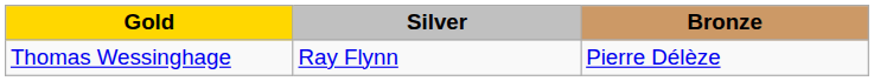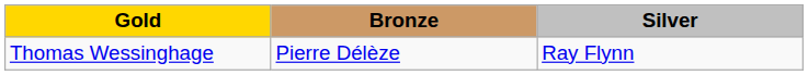columns swapped: Silver <-> Bronze
